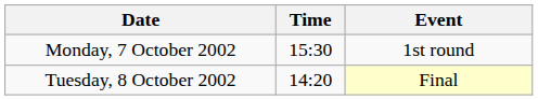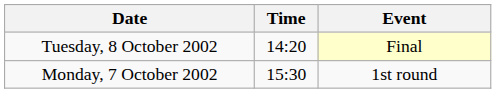rows swapped: Monday, 7 October 2002 <-> Tuesday, 8 October 2002
